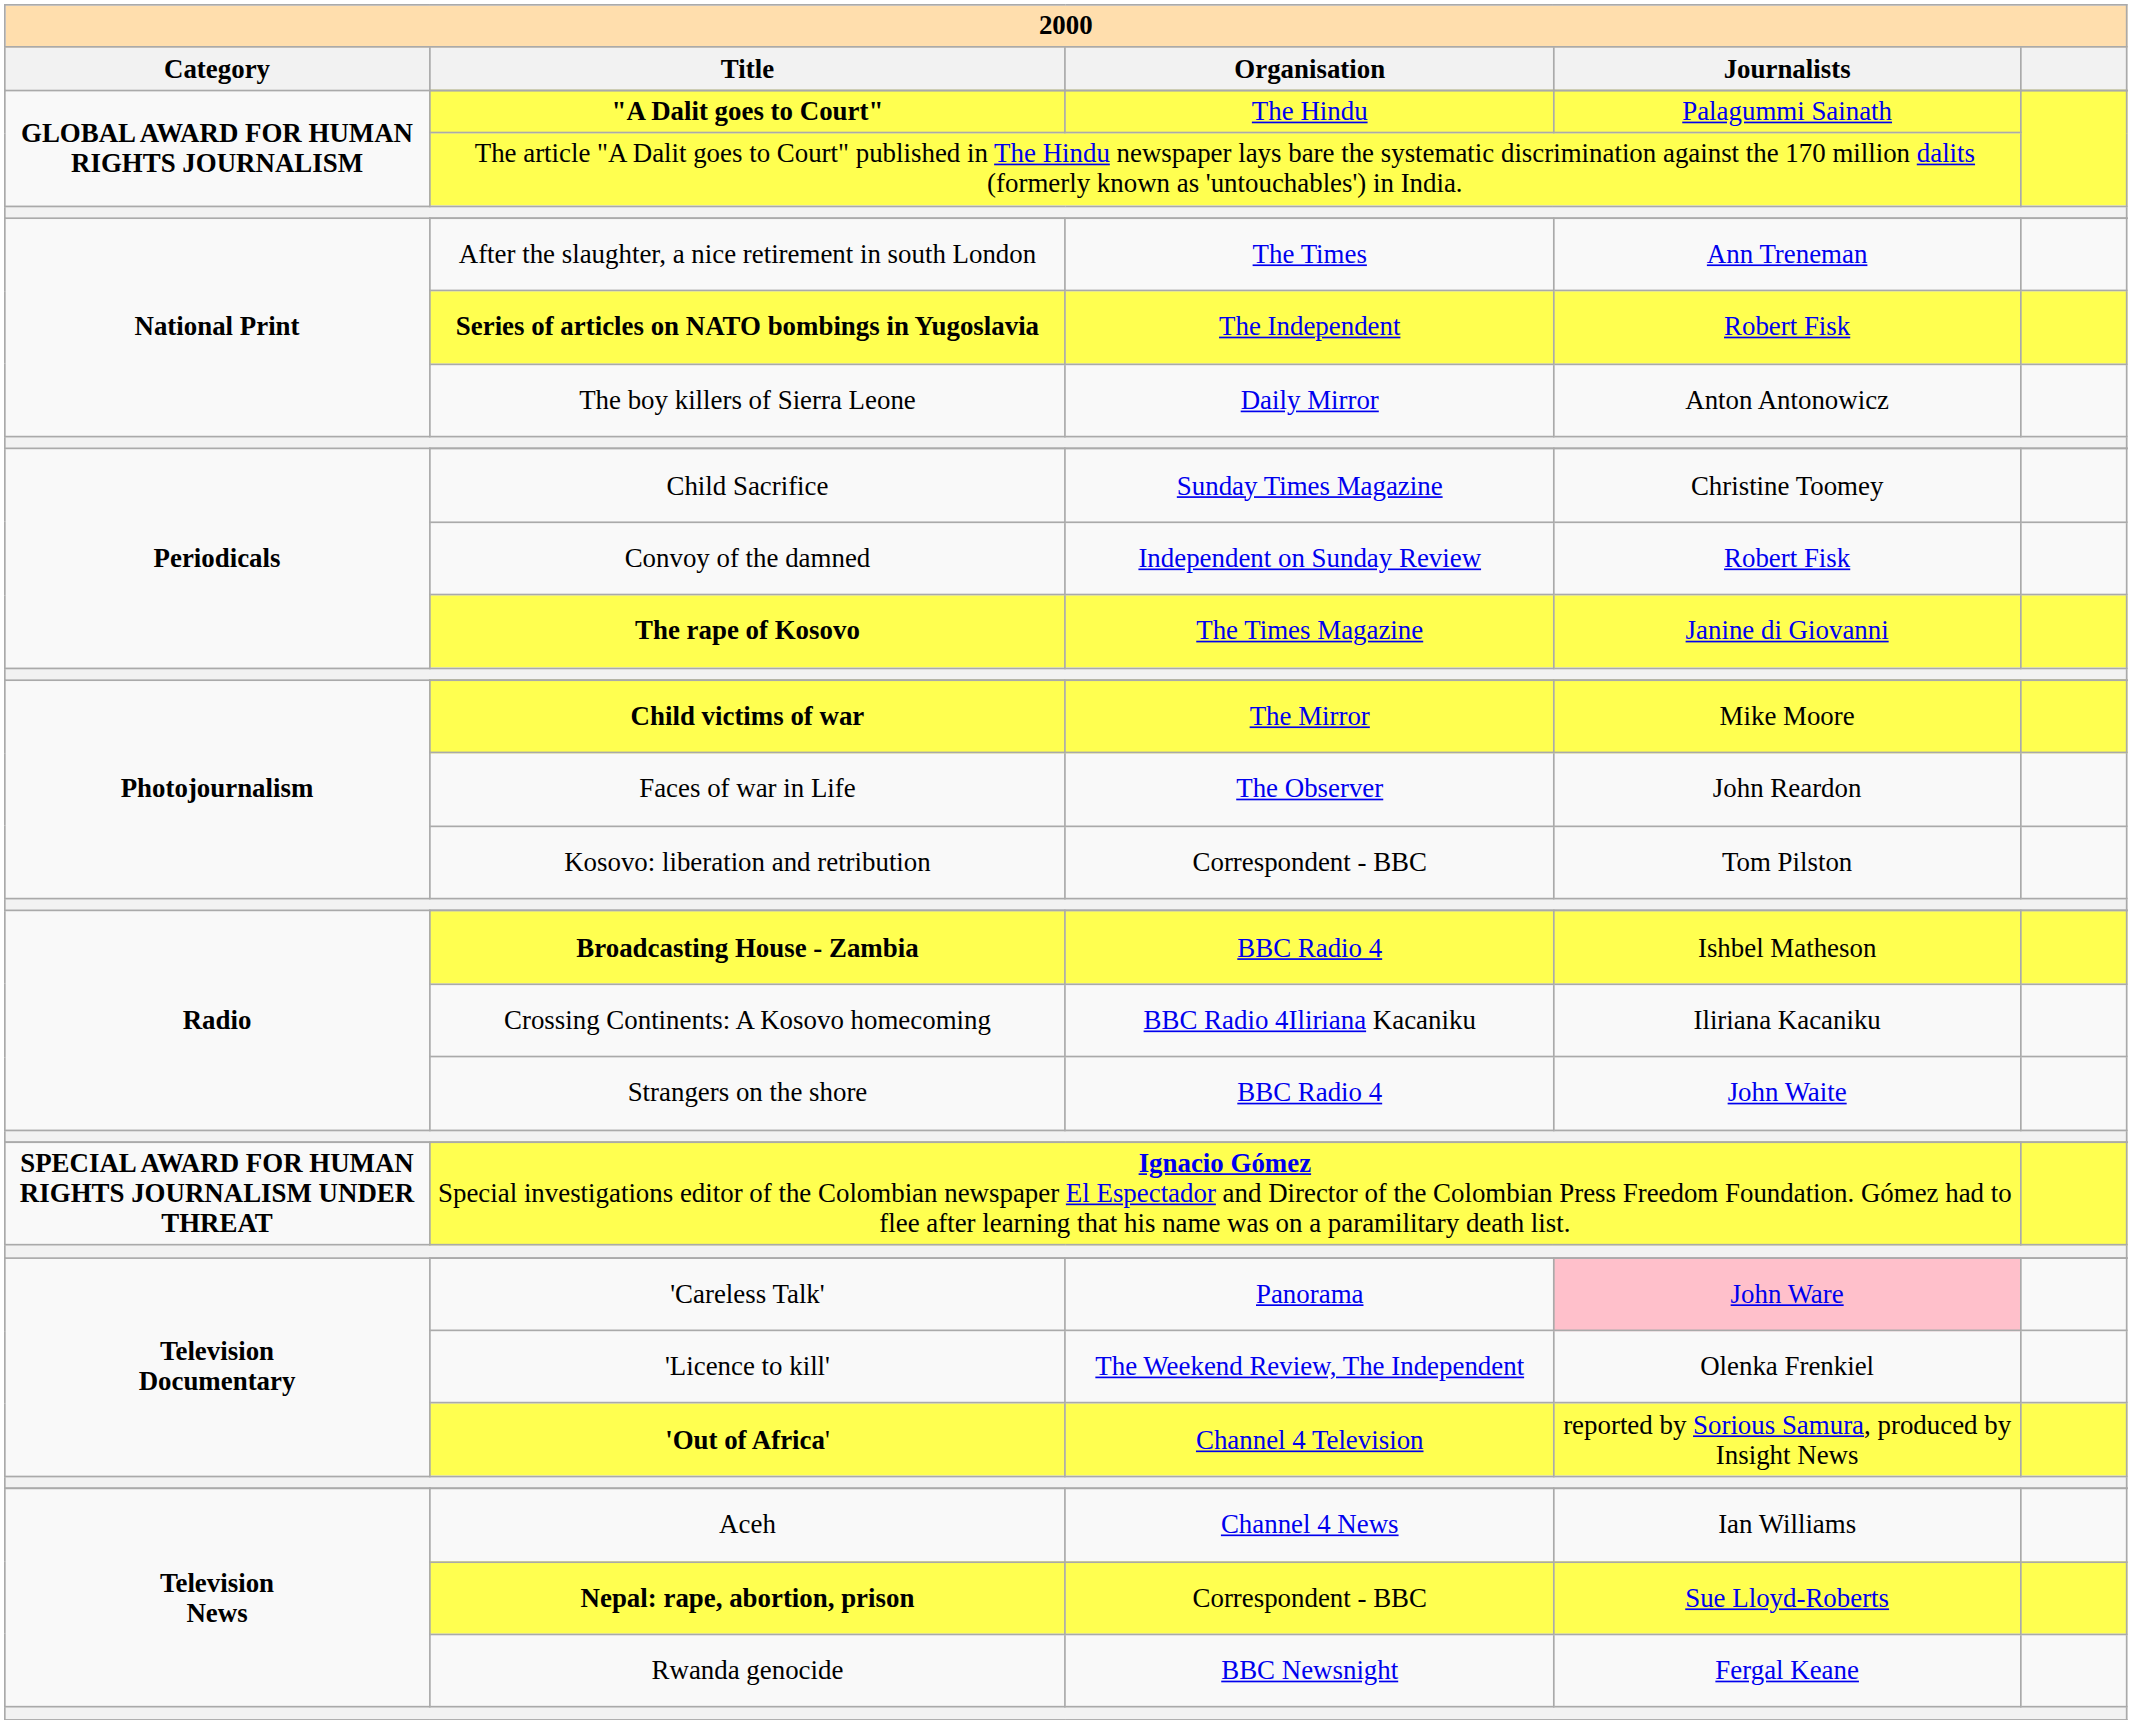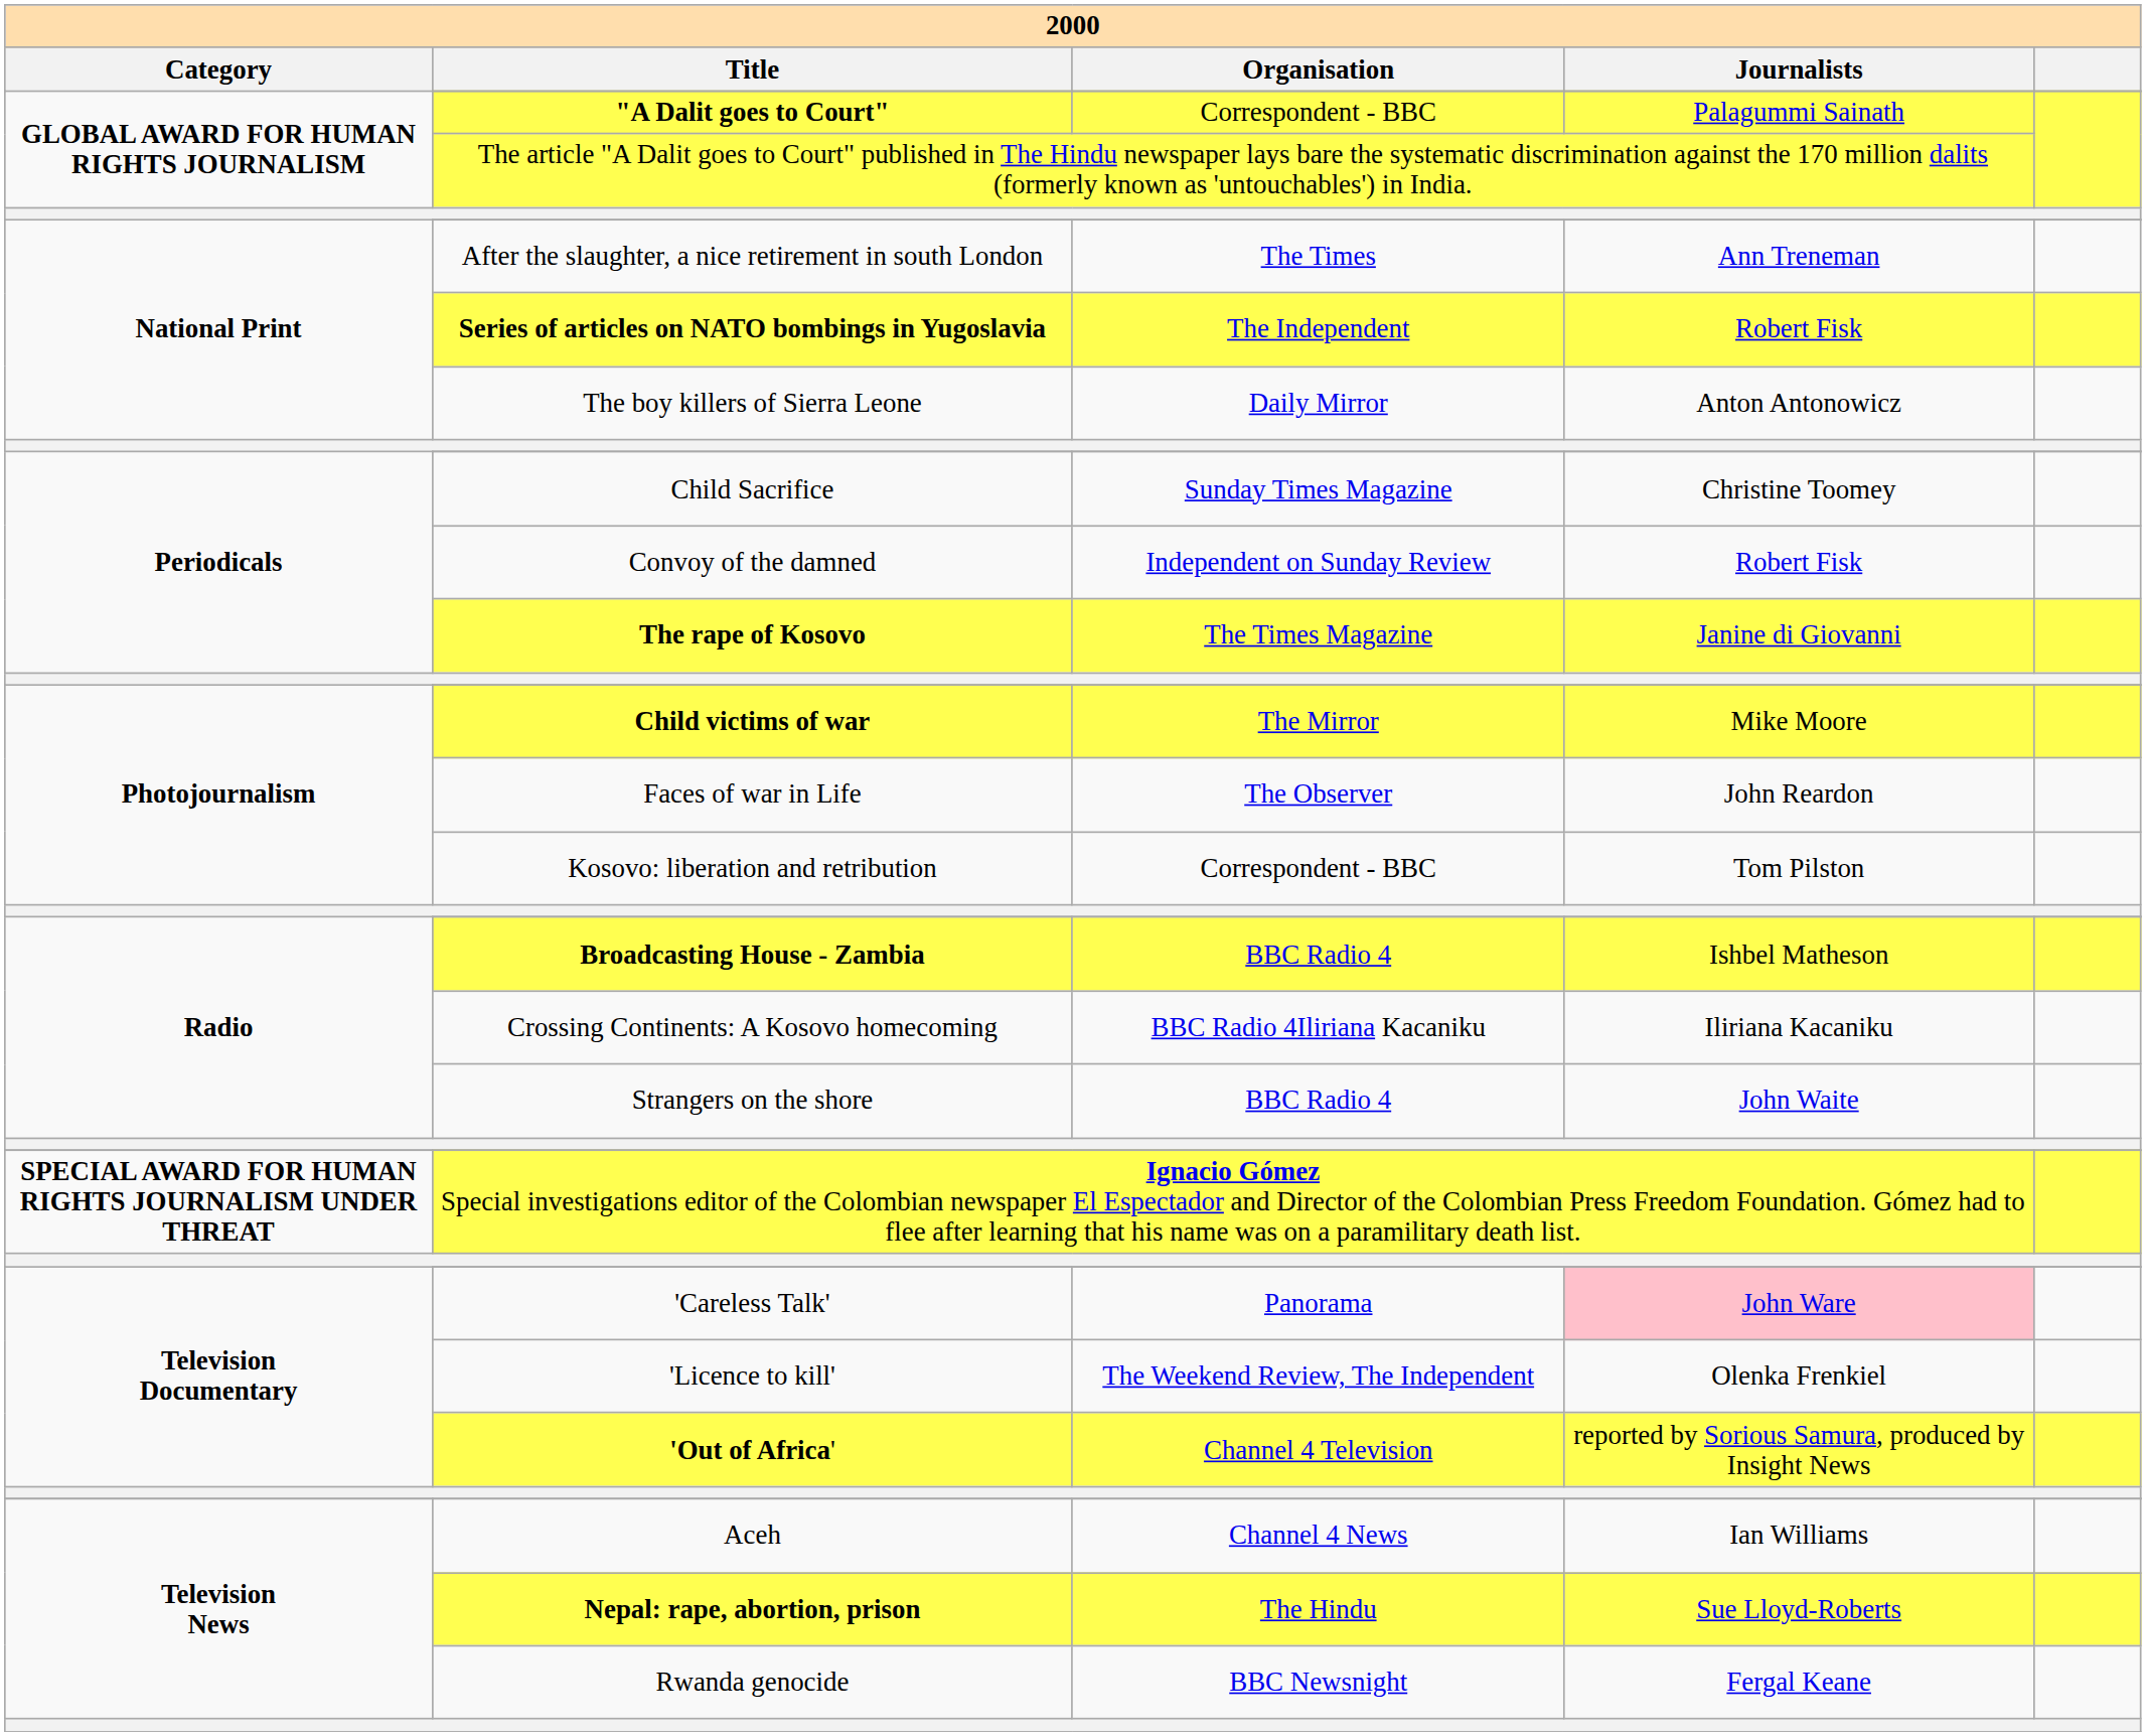"A Dalit goes to Court" | 2000 / Organisation: The Hindu -> Correspondent - BBC
Nepal: rape, abortion, prison | 2000 / Organisation: Correspondent - BBC -> The Hindu
